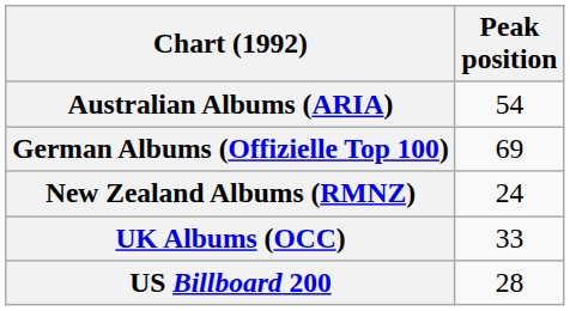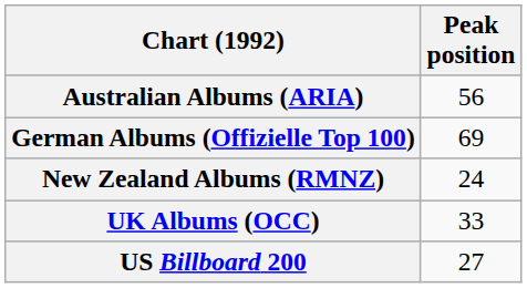Australian Albums (ARIA) | Peak position: 54 -> 56
US Billboard 200 | Peak position: 28 -> 27
